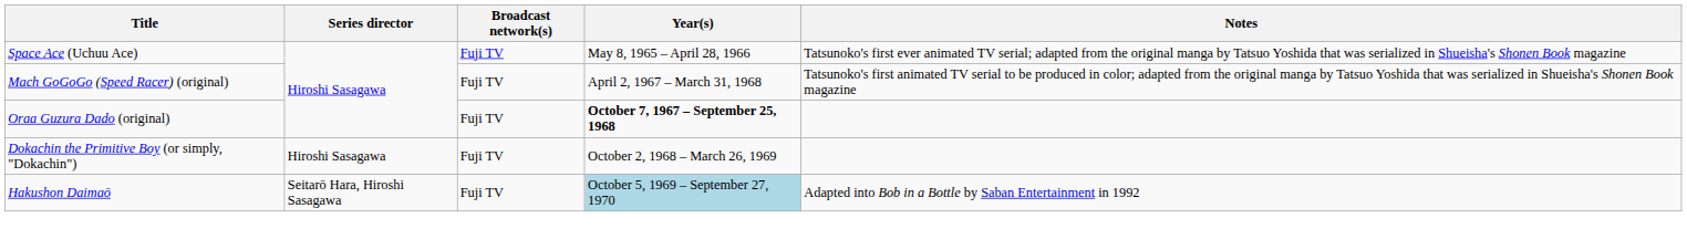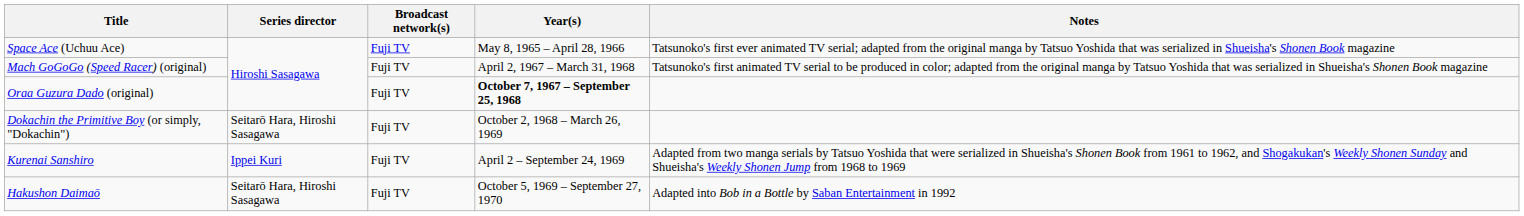Dokachin the Primitive Boy (or simply, "Dokachin") | Series director: Hiroshi Sasagawa -> Seitarō Hara, Hiroshi Sasagawa
+ row: Kurenai Sanshiro | Ippei Kuri | Fuji TV | April 2 – September 24, 1969 | Adapted from two manga serials by Tatsuo Yoshida that were serialized in Shueisha's Shonen Book from 1961 to 1962, and Shogakukan's Weekly Shonen Sunday and Shueisha's Weekly Shonen Jump from 1968 to 1969
Hakushon Daimaō | Year(s): lightblue background -> no background
